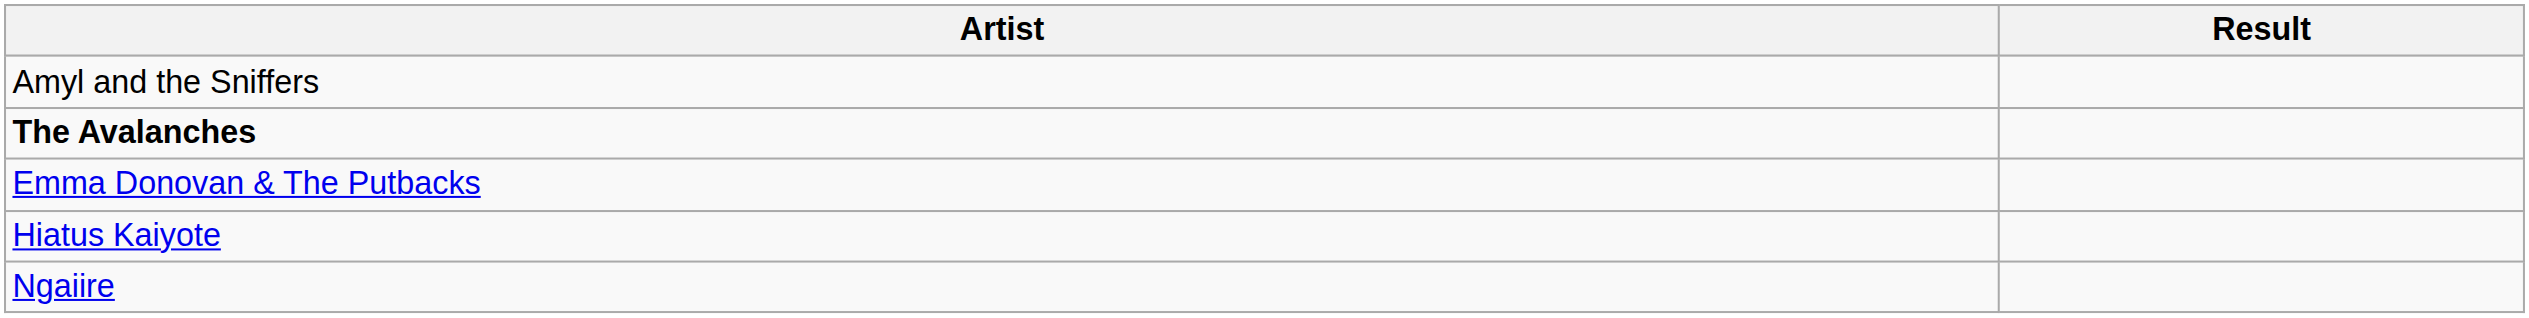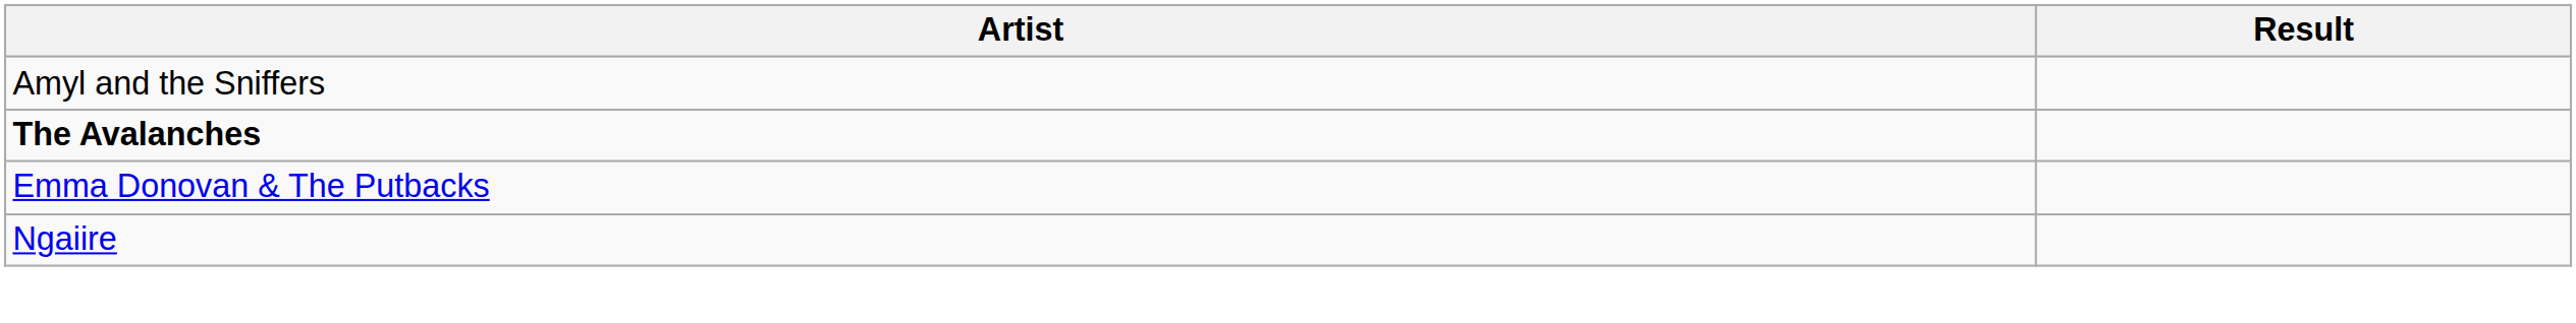- row: Hiatus Kaiyote
